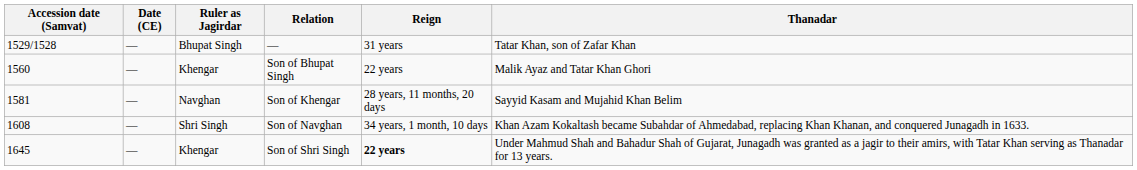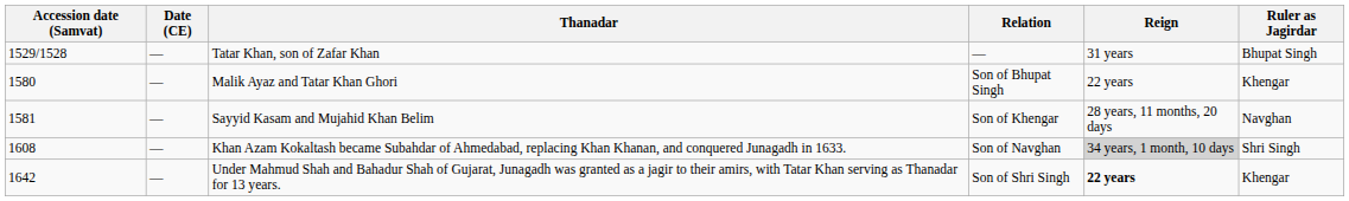columns swapped: Ruler as Jagirdar <-> Thanadar
Son of Bhupat Singh | Accession date (Samvat): 1560 -> 1580
Son of Navghan | Reign: no background -> lightgrey background
Son of Shri Singh | Accession date (Samvat): 1645 -> 1642
